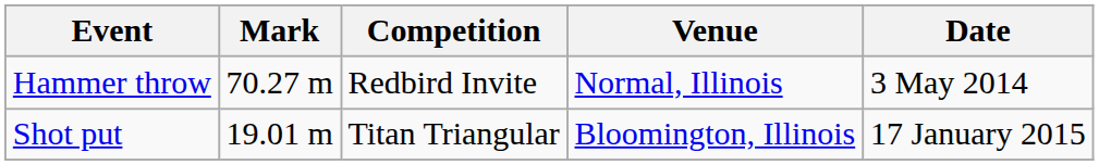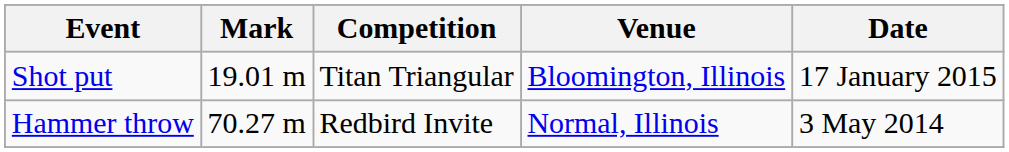rows swapped: Shot put <-> Hammer throw
